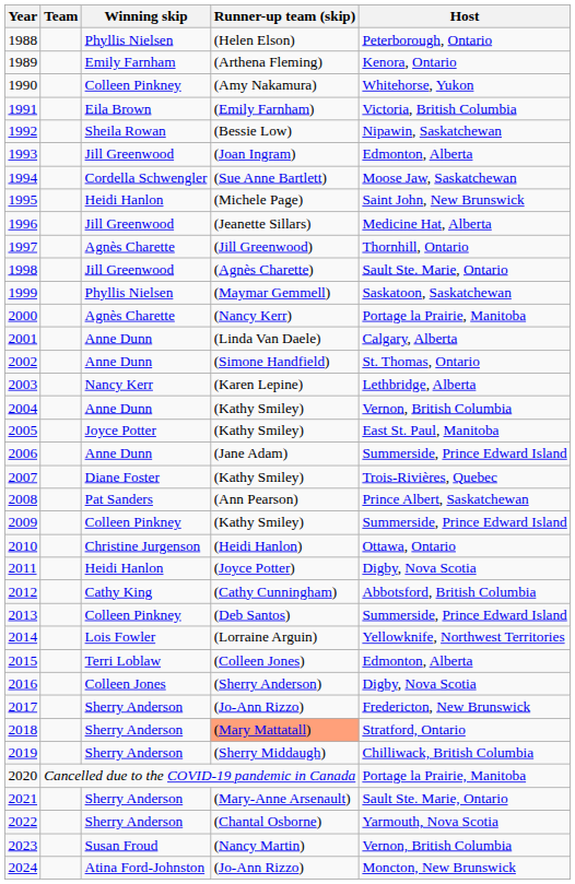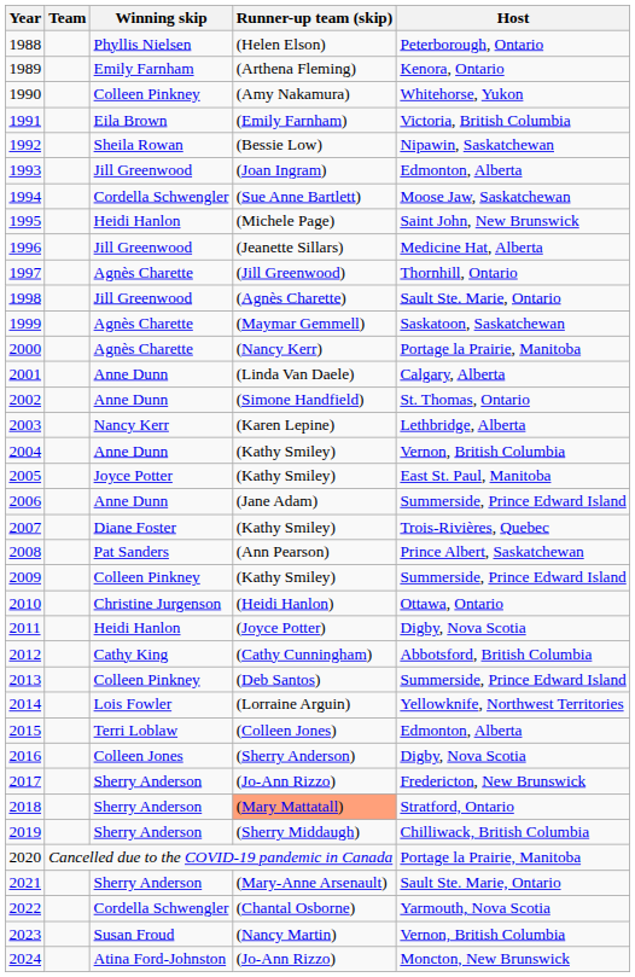1999 | Winning skip: Phyllis Nielsen -> Agnès Charette
2022 | Winning skip: Sherry Anderson -> Cordella Schwengler
